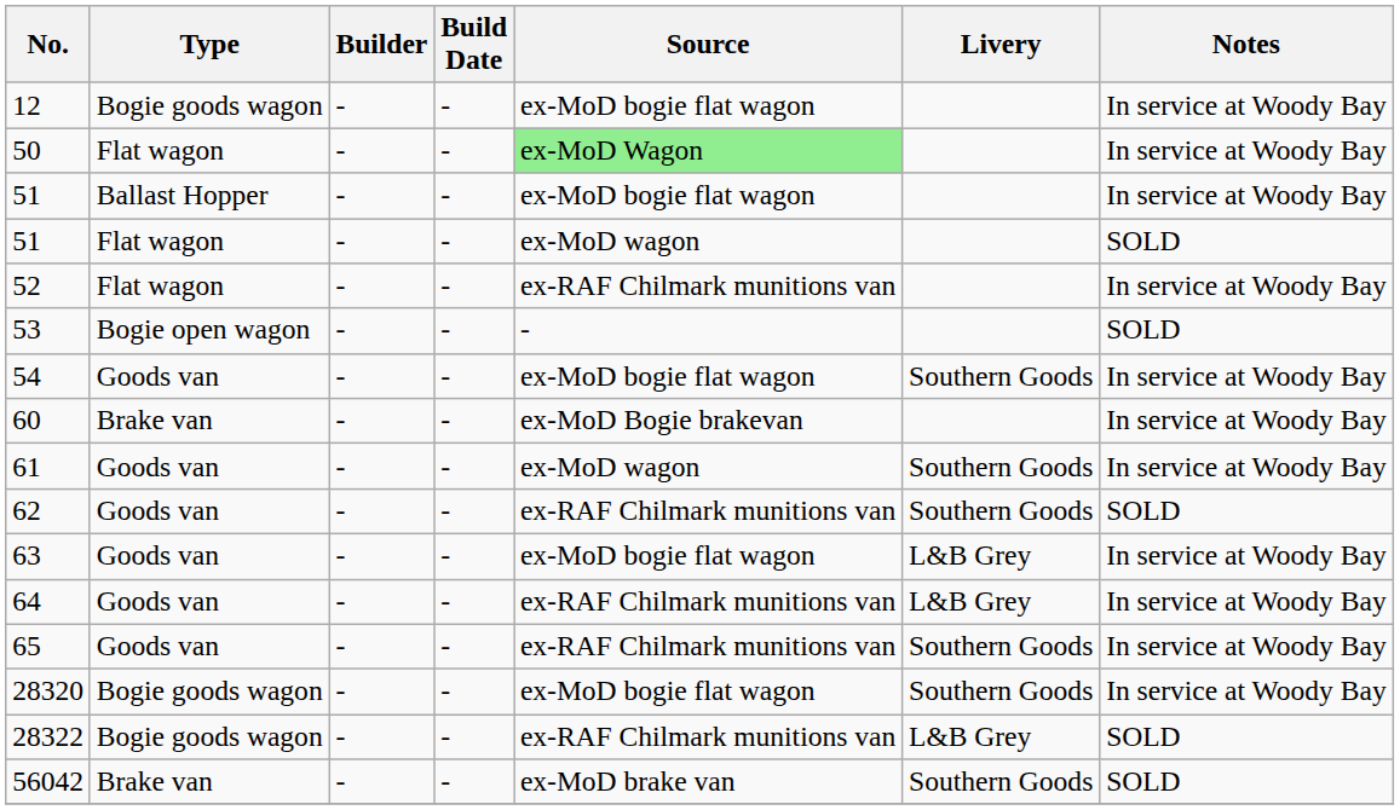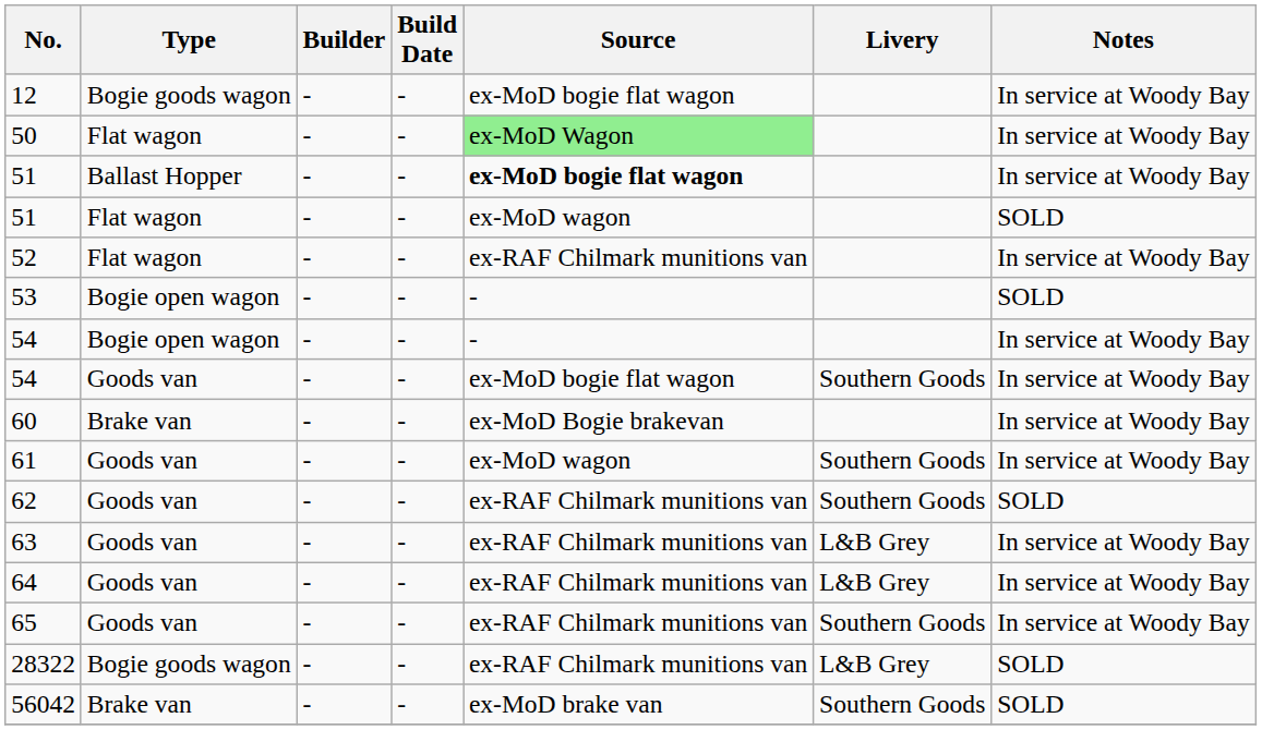51 / Ballast Hopper | Source: normal -> bold
+ row: 54 | Bogie open wagon | - | - | - | In service at Woody Bay
63 | Source: ex-MoD bogie flat wagon -> ex-RAF Chilmark munitions van
- row: 28320 | Bogie goods wagon | - | - | ex-MoD bogie flat wagon | Southern Goods | In service at Woody Bay
